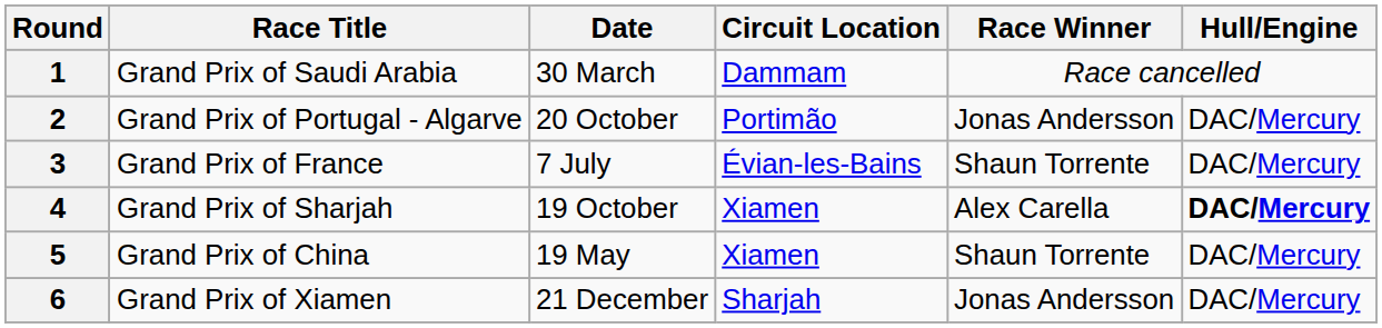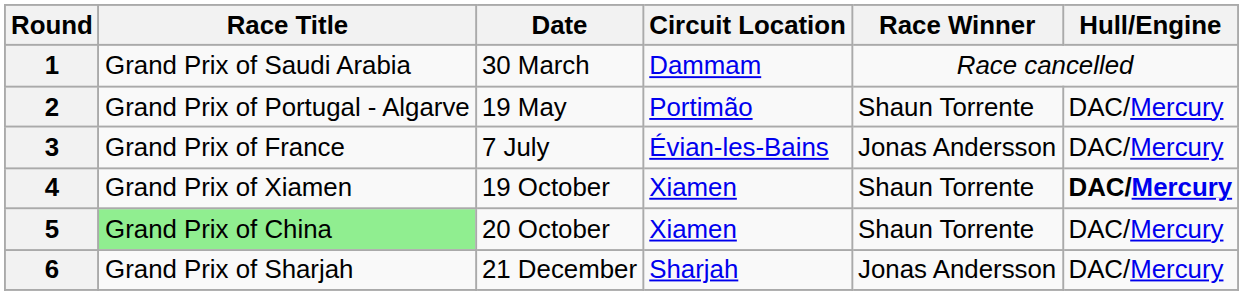2 | Date: 20 October -> 19 May
2 | Race Winner: Jonas Andersson -> Shaun Torrente
3 | Race Winner: Shaun Torrente -> Jonas Andersson
4 | Race Title: Grand Prix of Sharjah -> Grand Prix of Xiamen
4 | Race Winner: Alex Carella -> Shaun Torrente
5 | Race Title: no background -> lightgreen background
5 | Date: 19 May -> 20 October
6 | Race Title: Grand Prix of Xiamen -> Grand Prix of Sharjah
